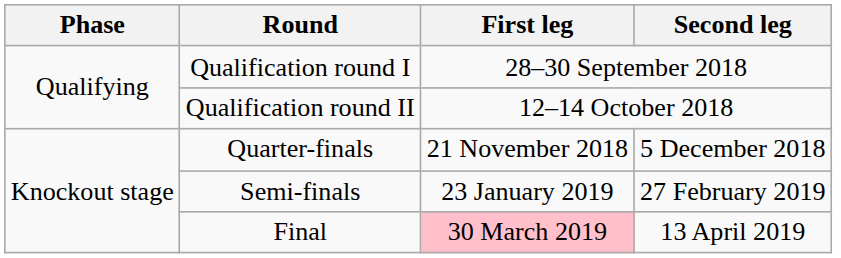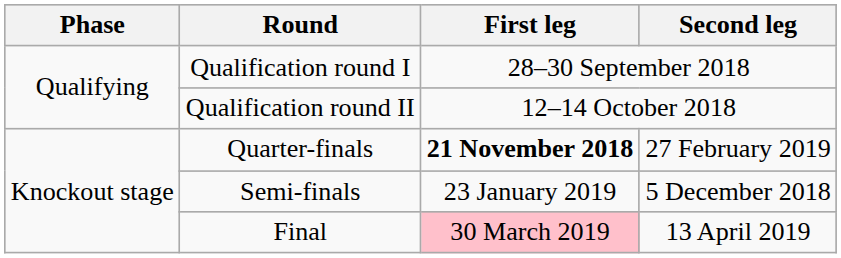Quarter-finals | First leg: normal -> bold
Quarter-finals | Second leg: 5 December 2018 -> 27 February 2019
Semi-finals | Second leg: 27 February 2019 -> 5 December 2018
